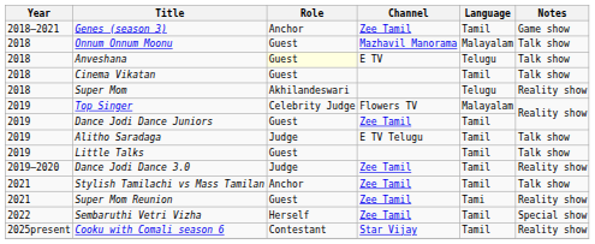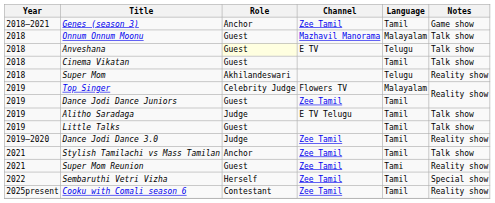Cooku with Comali season 6 | Channel: Star Vijay -> Zee Tamil
